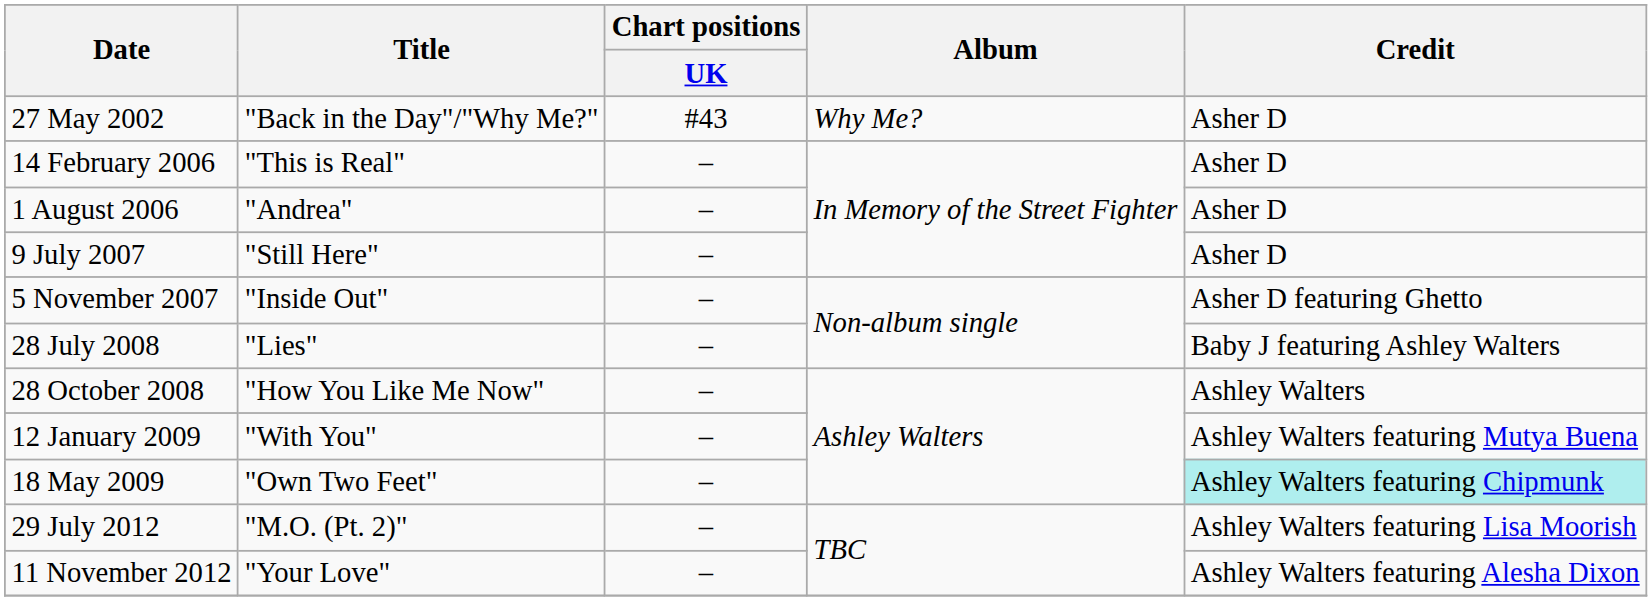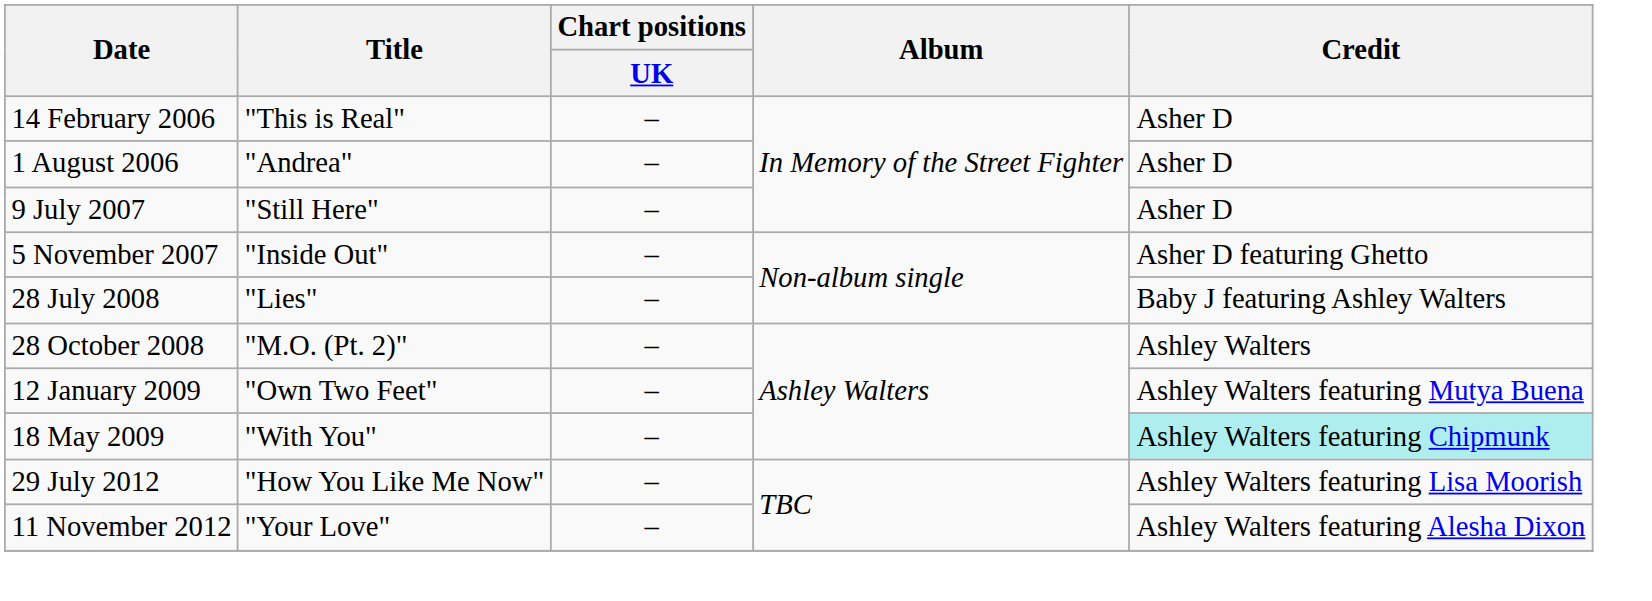- row: 27 May 2002 | "Back in the Day"/"Why Me?" | #43 | Why Me? | Asher D
28 October 2008 | Title: "How You Like Me Now" -> "M.O. (Pt. 2)"
12 January 2009 | Title: "With You" -> "Own Two Feet"
18 May 2009 | Title: "Own Two Feet" -> "With You"
29 July 2012 | Title: "M.O. (Pt. 2)" -> "How You Like Me Now"
